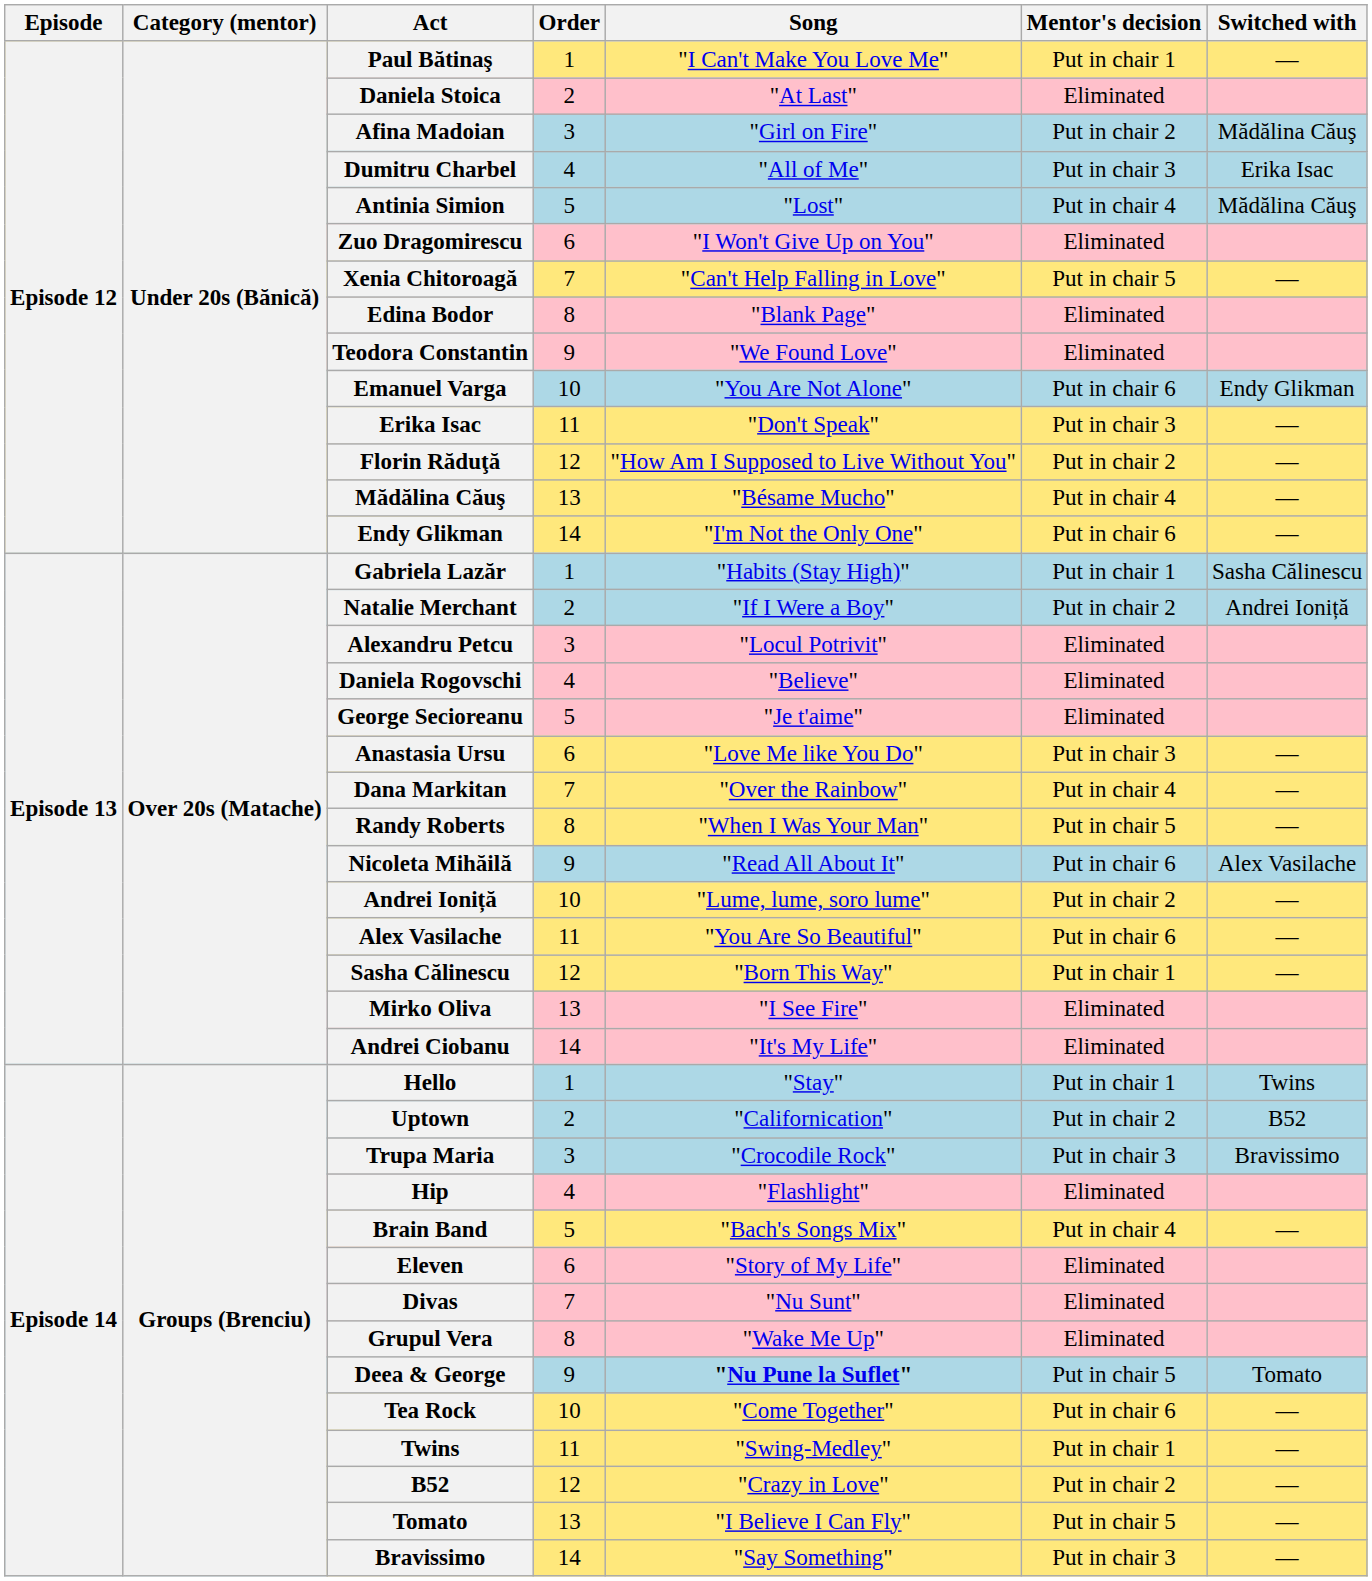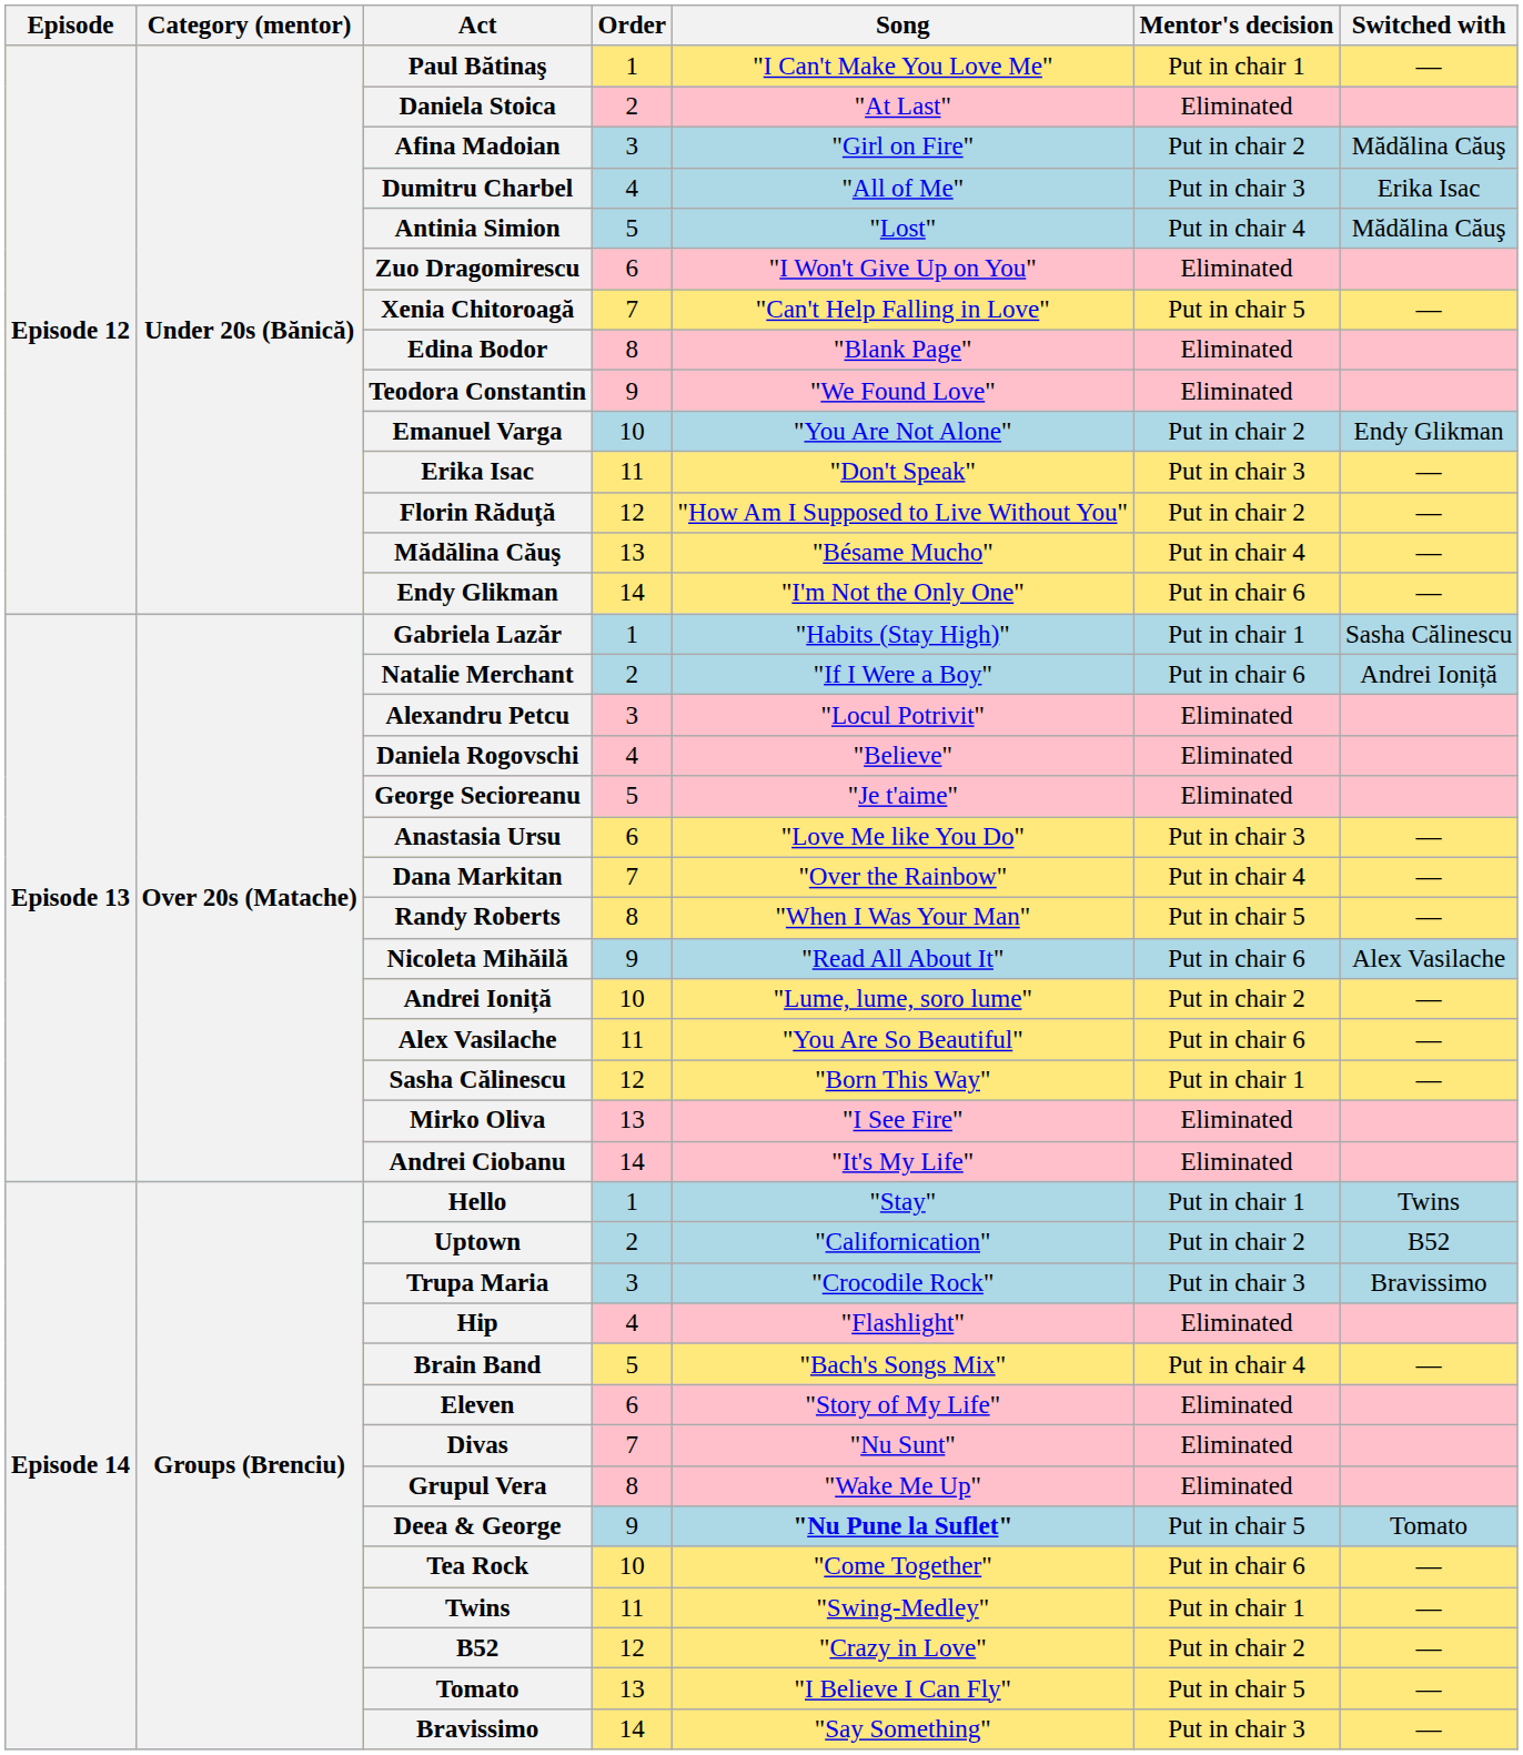Emanuel Varga | Mentor's decision: Put in chair 6 -> Put in chair 2
Natalie Merchant | Mentor's decision: Put in chair 2 -> Put in chair 6
